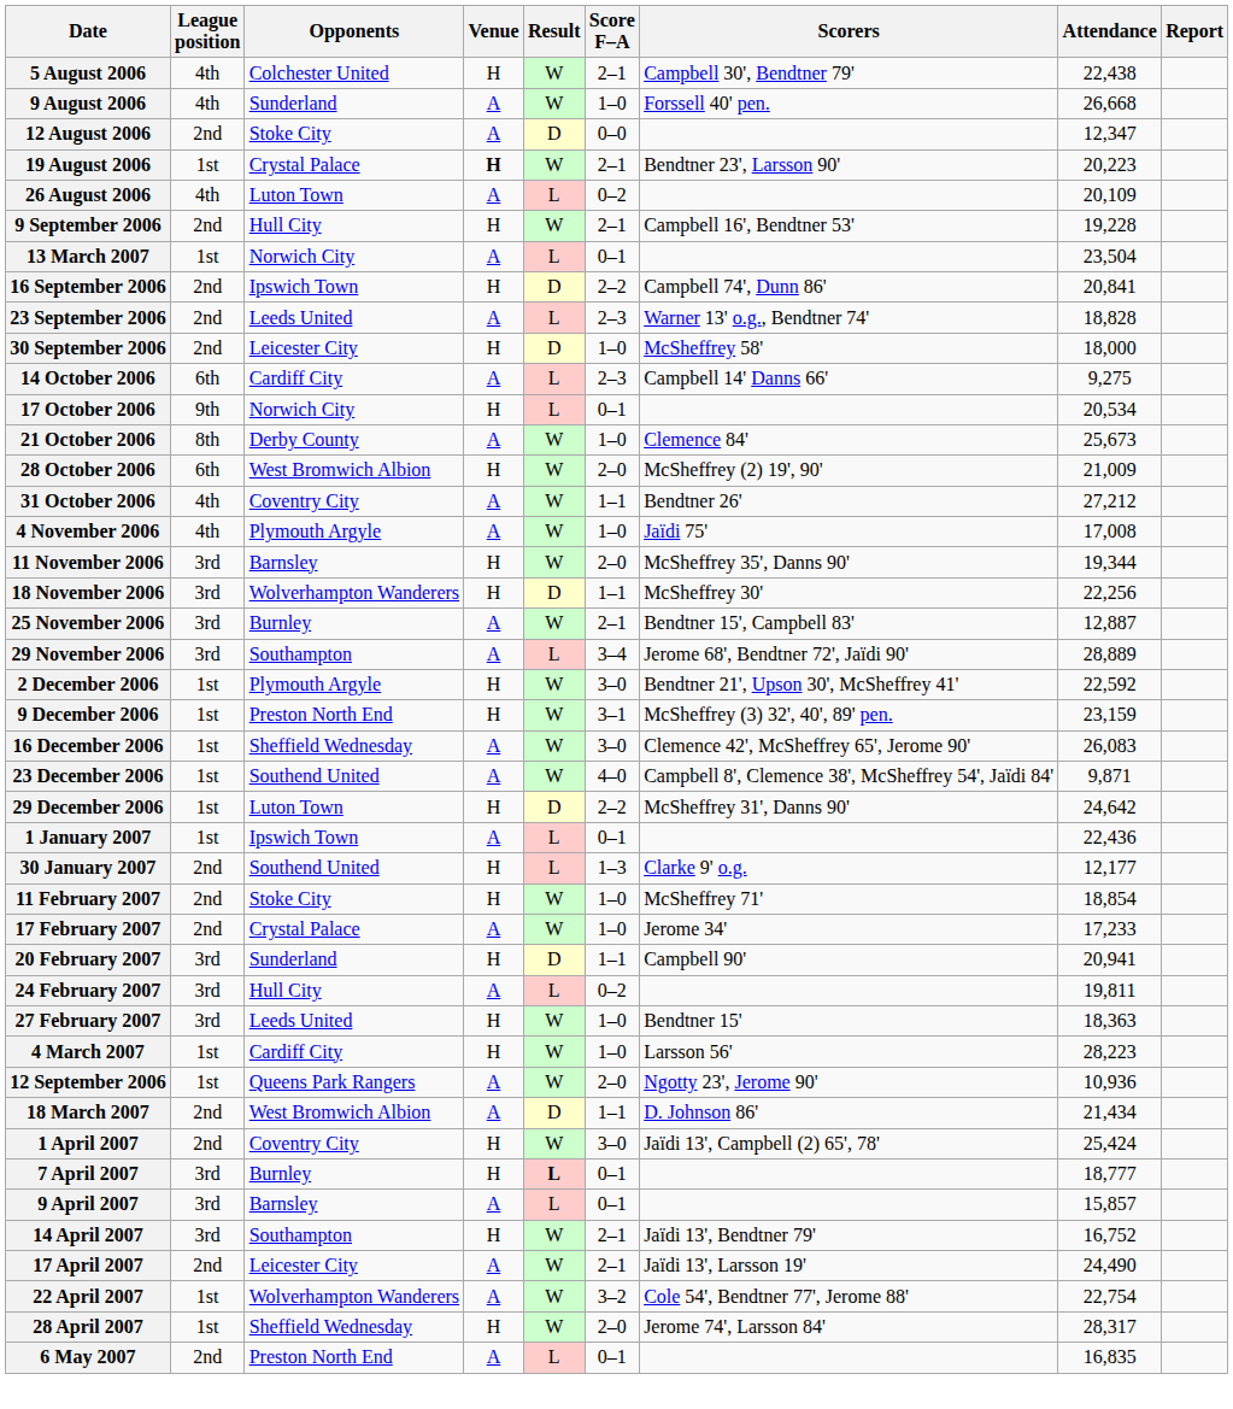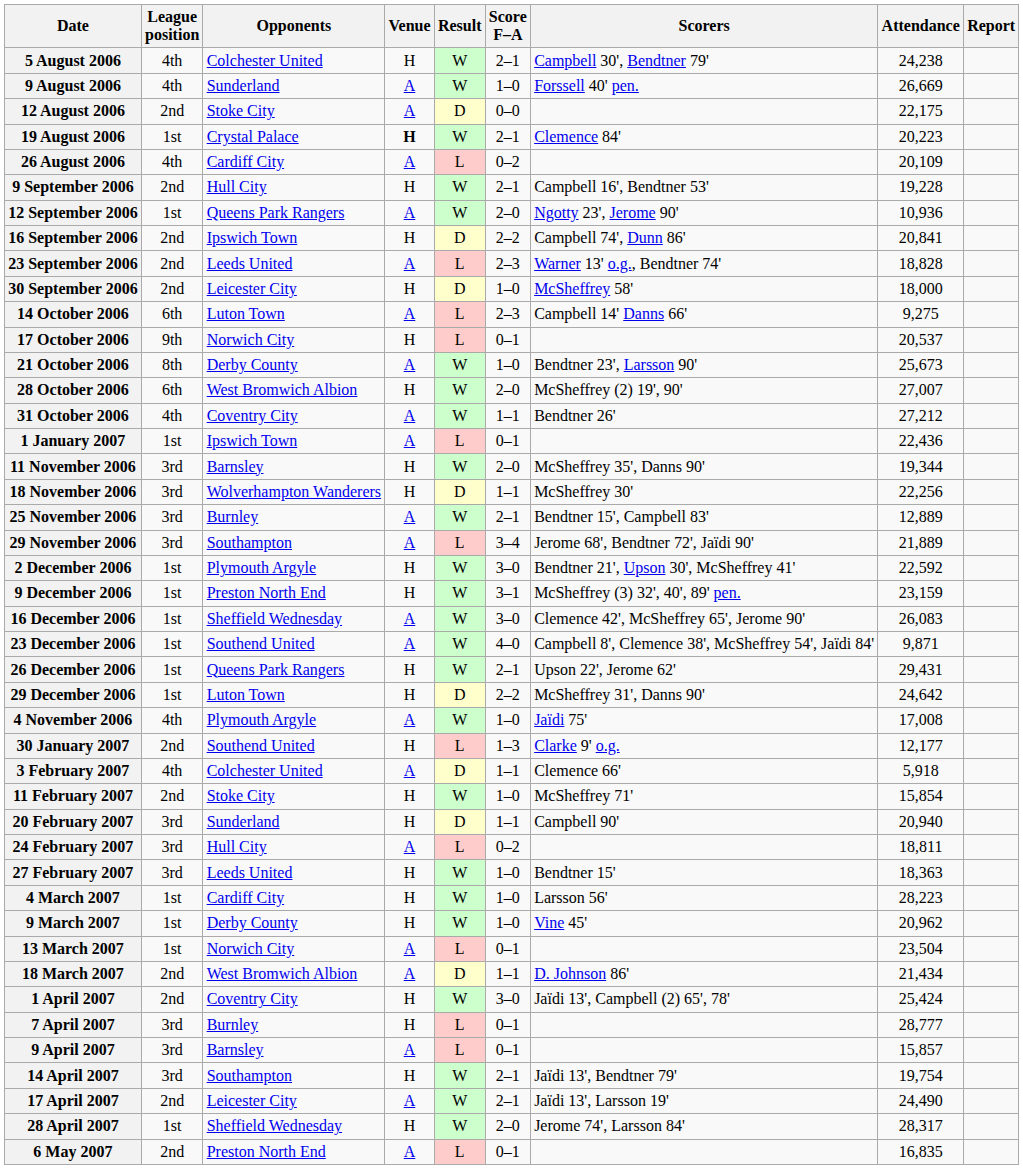5 August 2006 | Attendance: 22,438 -> 24,238
9 August 2006 | Attendance: 26,668 -> 26,669
12 August 2006 | Attendance: 12,347 -> 22,175
19 August 2006 | Scorers: Bendtner 23', Larsson 90' -> Clemence 84'
26 August 2006 | Opponents: Luton Town -> Cardiff City
rows swapped: 12 September 2006 <-> 13 March 2007
14 October 2006 | Opponents: Cardiff City -> Luton Town
17 October 2006 | Attendance: 20,534 -> 20,537
21 October 2006 | Scorers: Clemence 84' -> Bendtner 23', Larsson 90'
28 October 2006 | Attendance: 21,009 -> 27,007
rows swapped: 4 November 2006 <-> 1 January 2007
25 November 2006 | Attendance: 12,887 -> 12,889
29 November 2006 | Attendance: 28,889 -> 21,889
+ row: 26 December 2006 | 1st | Queens Park Rangers | H | W | 2–1 | Upson 22', Jerome 62' | 29,431
+ row: 3 February 2007 | 4th | Colchester United | A | D | 1–1 | Clemence 66' | 5,918
11 February 2007 | Attendance: 18,854 -> 15,854
- row: 17 February 2007 | 2nd | Crystal Palace | A | W | 1–0 | Jerome 34' | 17,233
20 February 2007 | Attendance: 20,941 -> 20,940
24 February 2007 | Attendance: 19,811 -> 18,811
+ row: 9 March 2007 | 1st | Derby County | H | W | 1–0 | Vine 45' | 20,962
7 April 2007 | Result: bold -> normal
7 April 2007 | Attendance: 18,777 -> 28,777
14 April 2007 | Attendance: 16,752 -> 19,754
- row: 22 April 2007 | 1st | Wolverhampton Wanderers | A | W | 3–2 | Cole 54', Bendtner 77', Jerome 88' | 22,754
